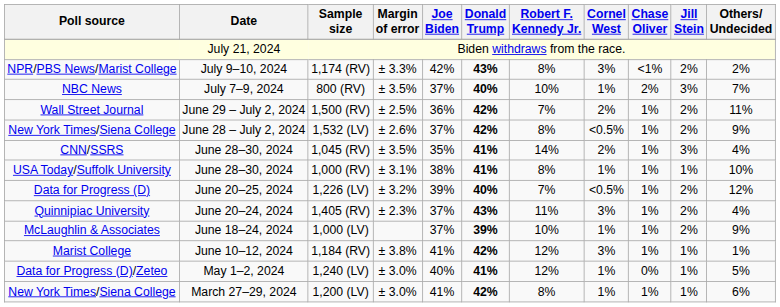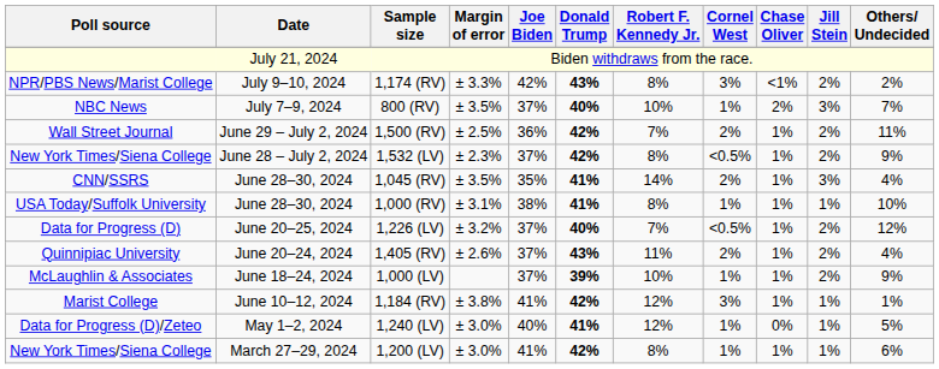1,532 (LV) | Margin of error: ± 2.6% -> ± 2.3%
1,226 (LV) | Joe Biden: 39% -> 37%
1,405 (RV) | Margin of error: ± 2.3% -> ± 2.6%
1,405 (RV) | Cornel West: 3% -> 2%
